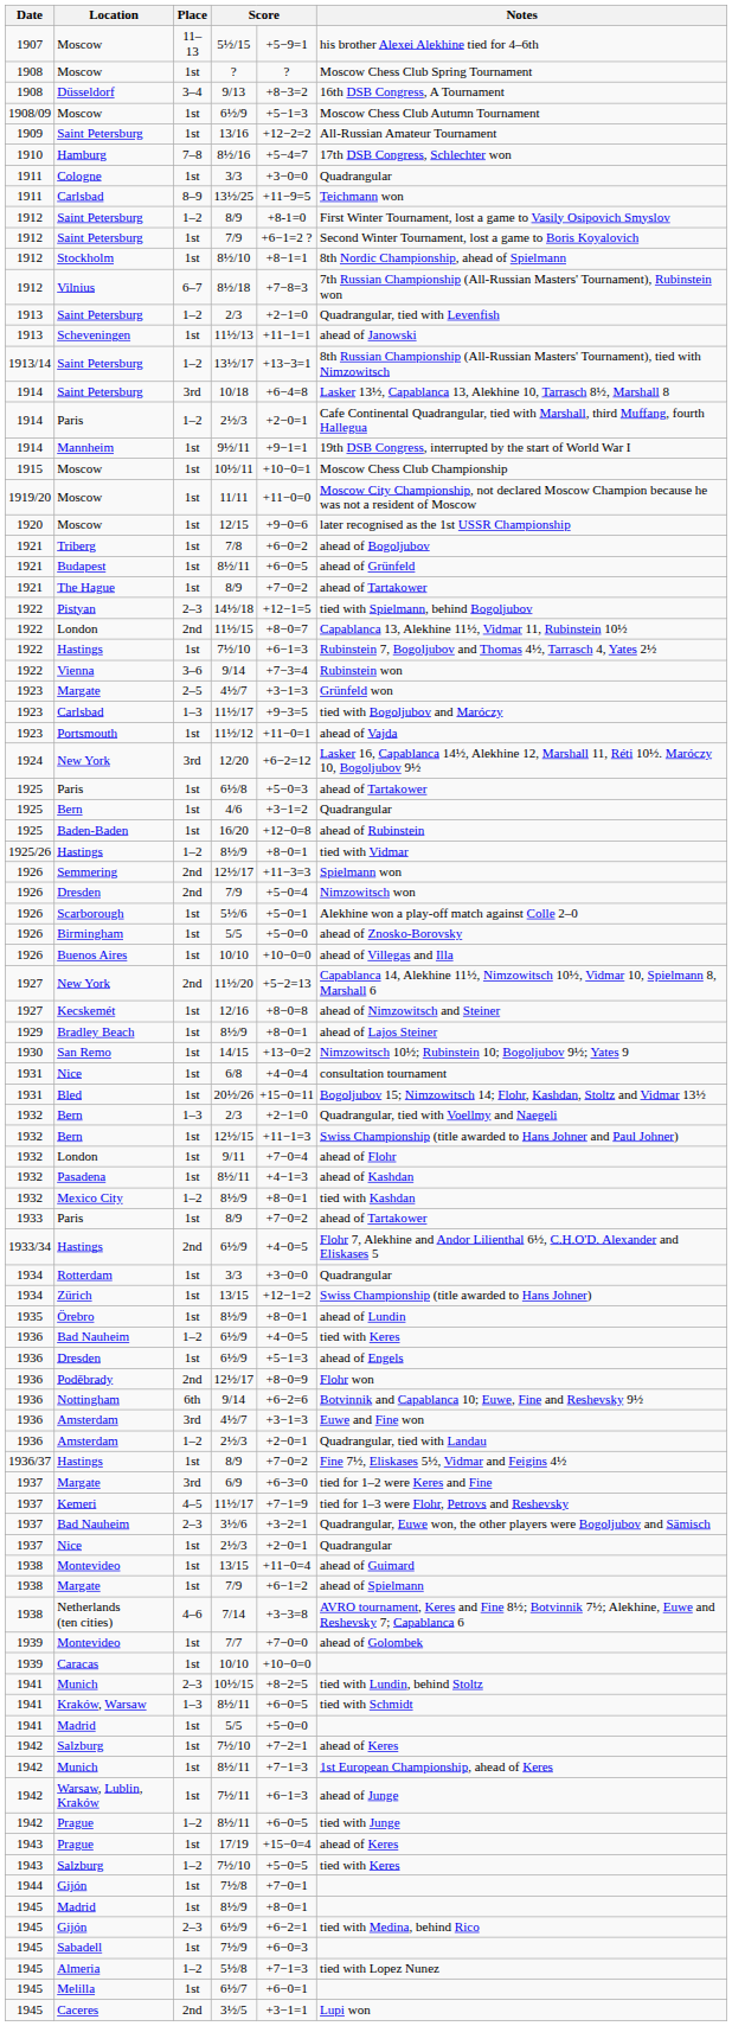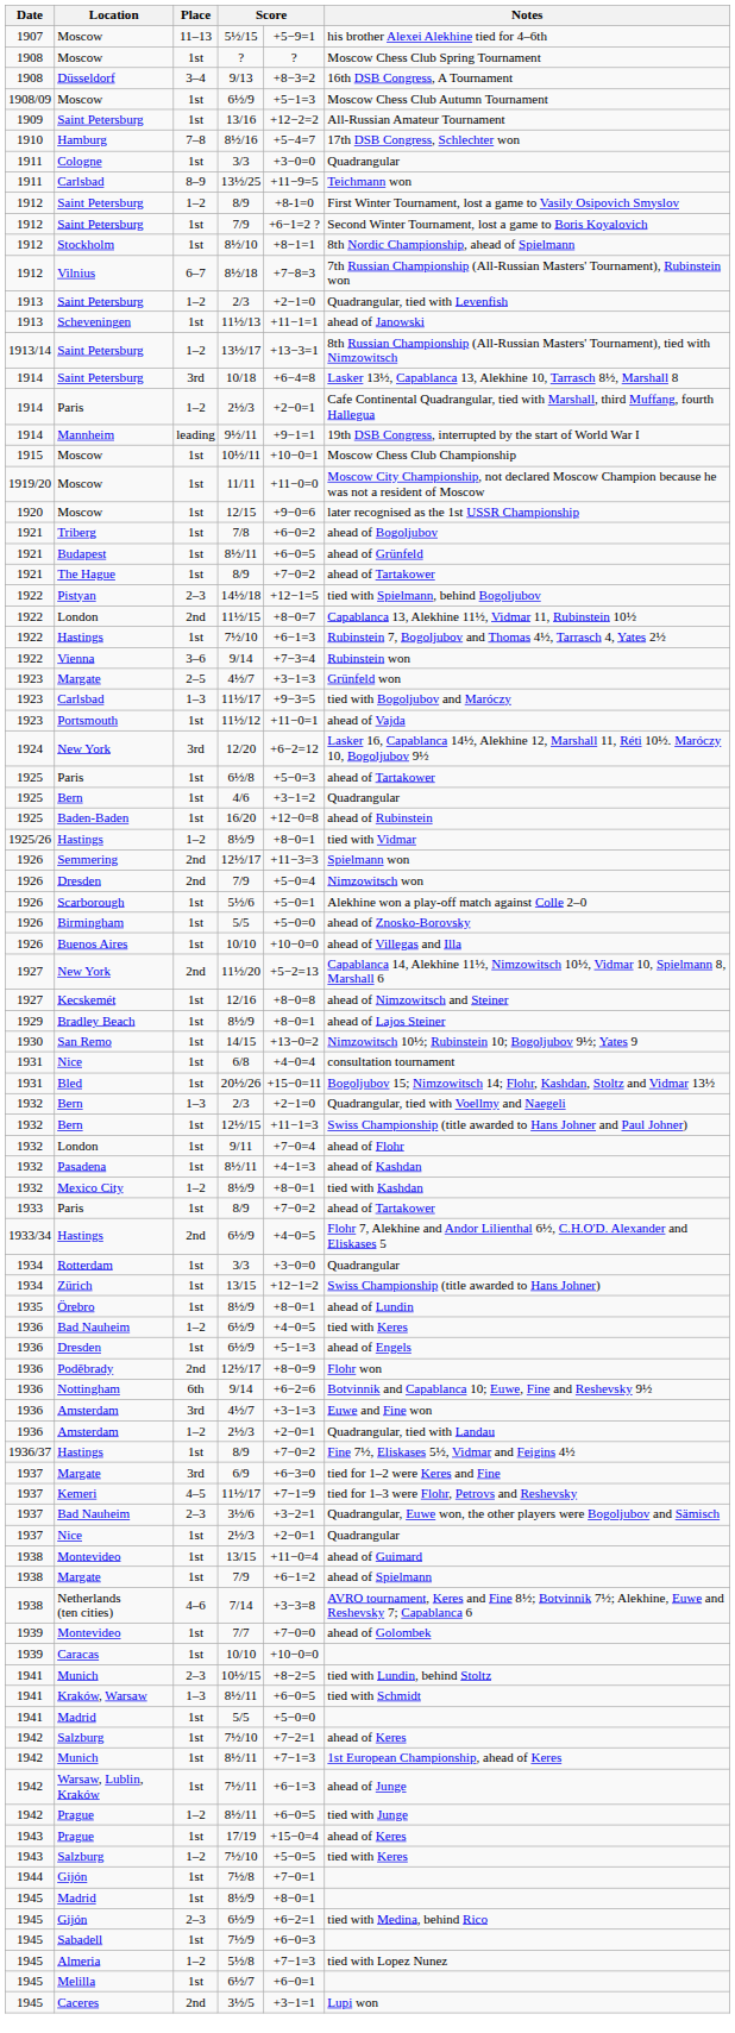9½/11 | Place: 1st -> leading
